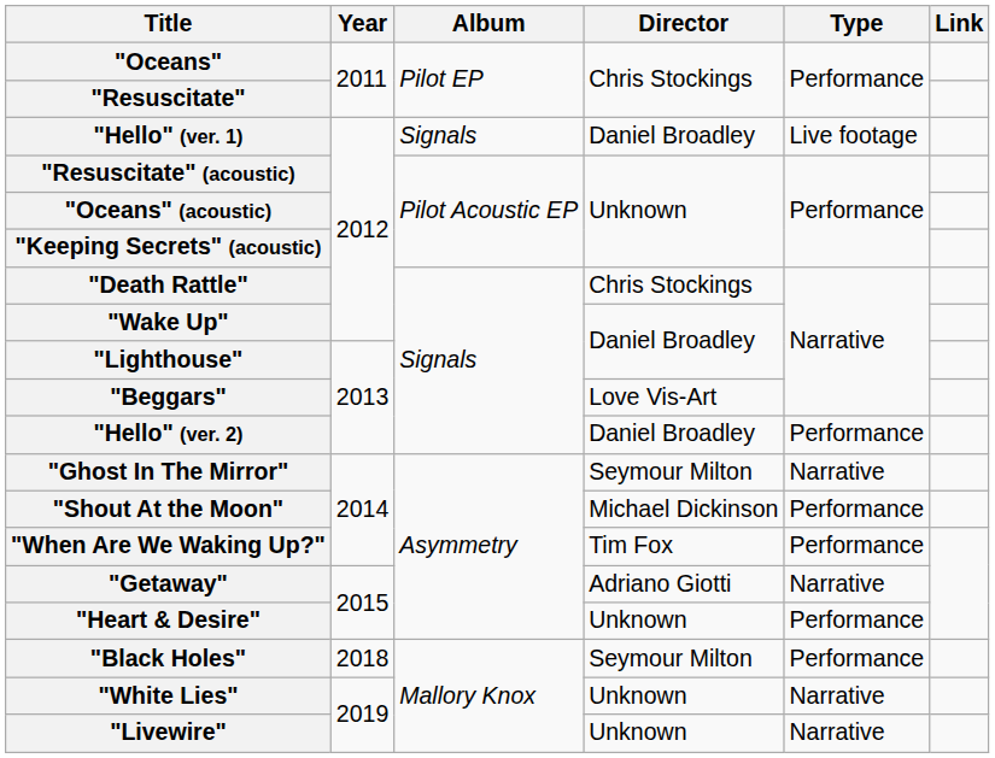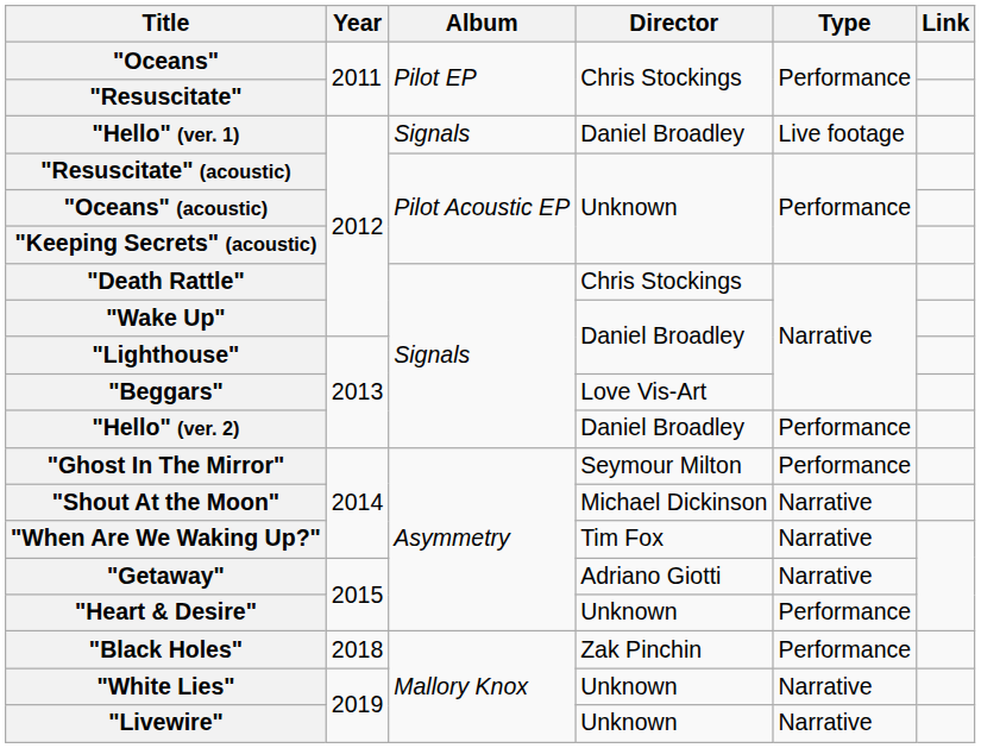"Ghost In The Mirror" | Type: Narrative -> Performance
"Shout At the Moon" | Type: Performance -> Narrative
"When Are We Waking Up?" | Type: Performance -> Narrative
"Black Holes" | Director: Seymour Milton -> Zak Pinchin
